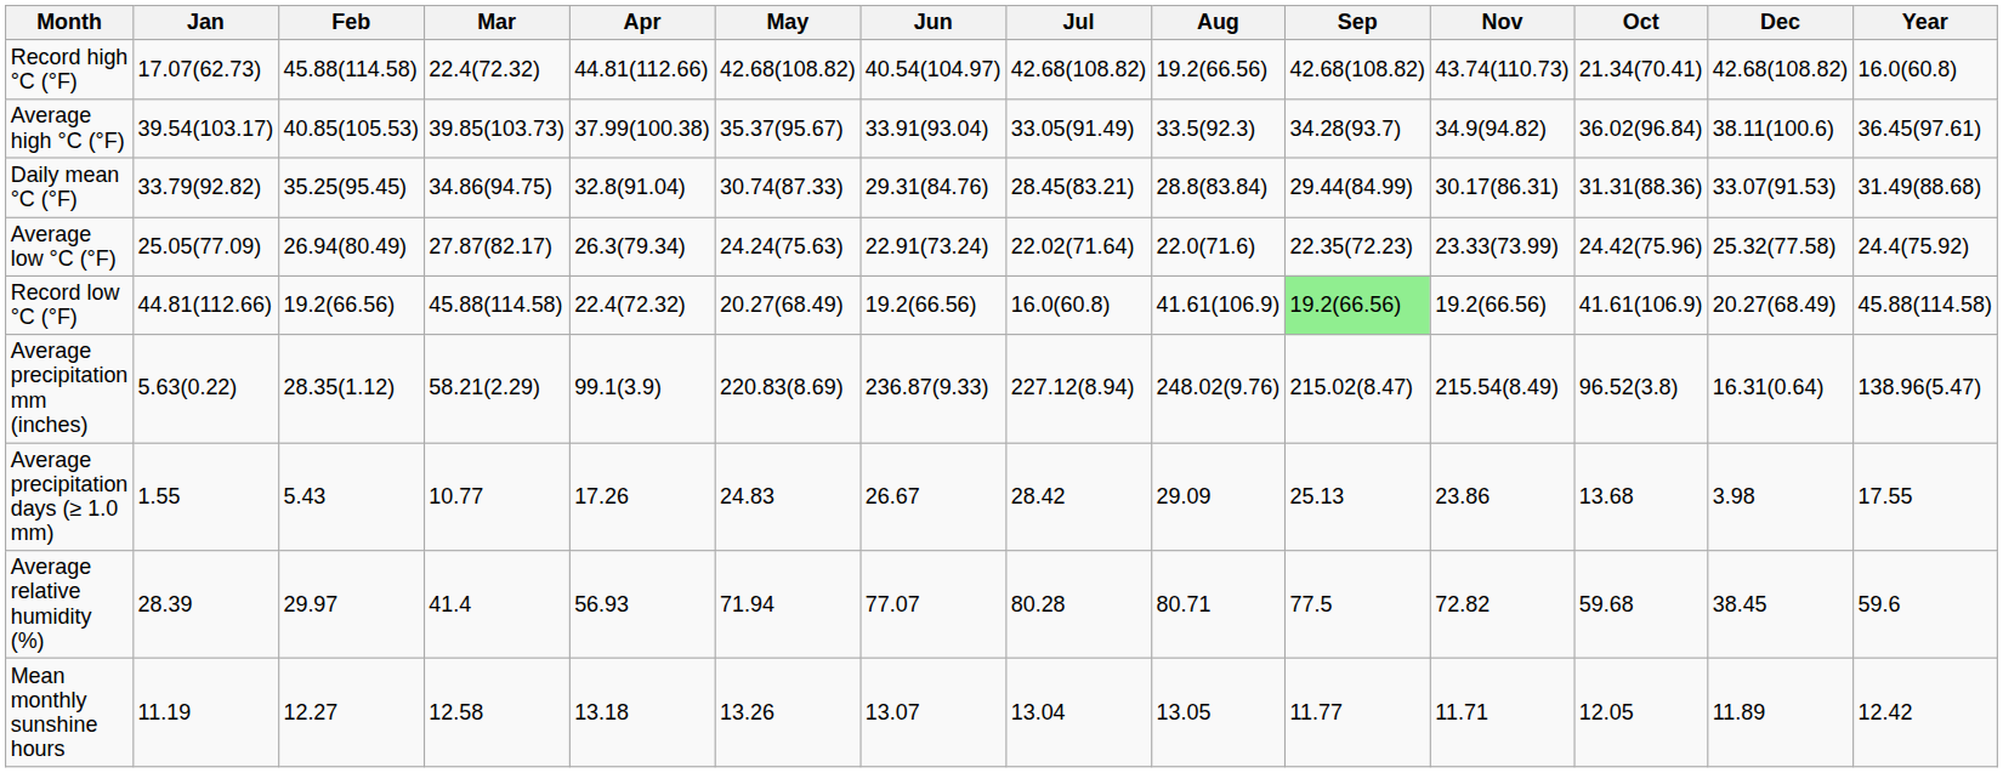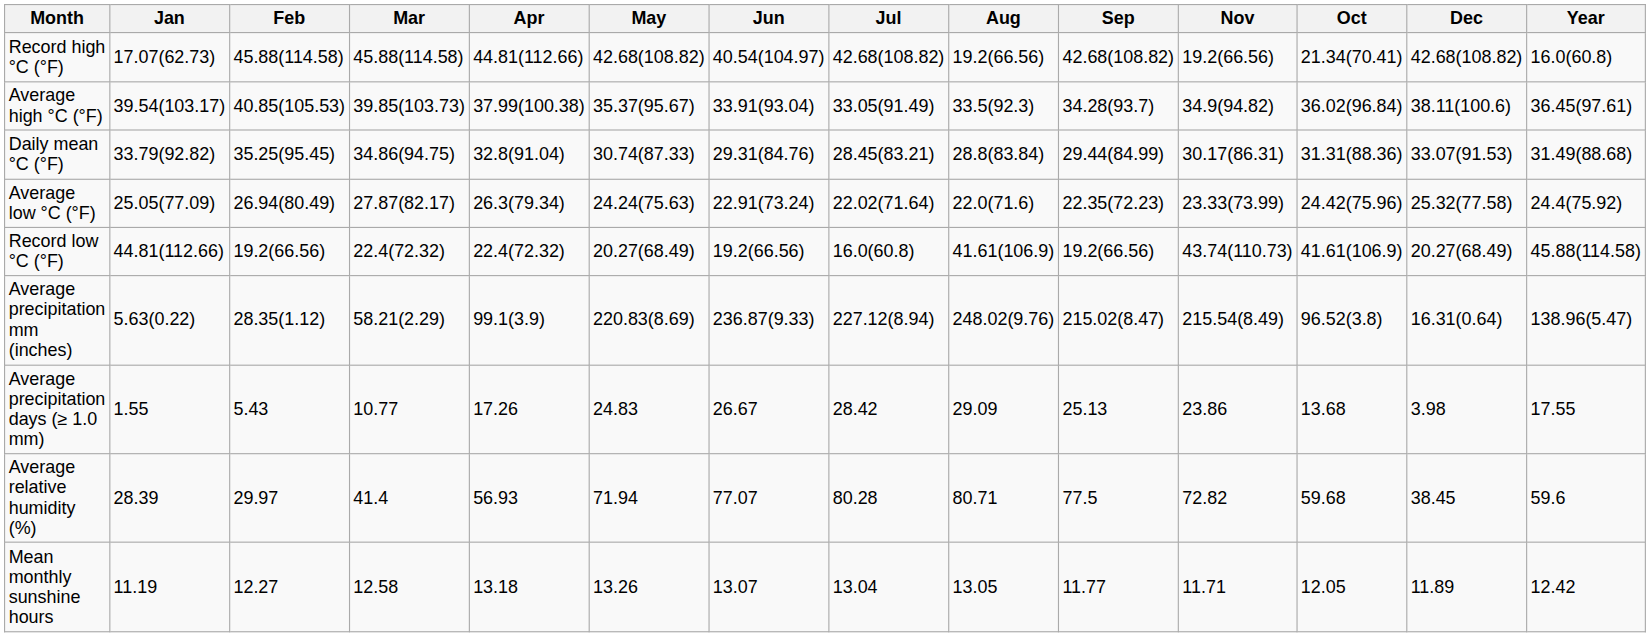Record high °C (°F) | Mar: 22.4(72.32) -> 45.88(114.58)
Record high °C (°F) | Nov: 43.74(110.73) -> 19.2(66.56)
Record low °C (°F) | Mar: 45.88(114.58) -> 22.4(72.32)
Record low °C (°F) | Sep: lightgreen background -> no background
Record low °C (°F) | Nov: 19.2(66.56) -> 43.74(110.73)
